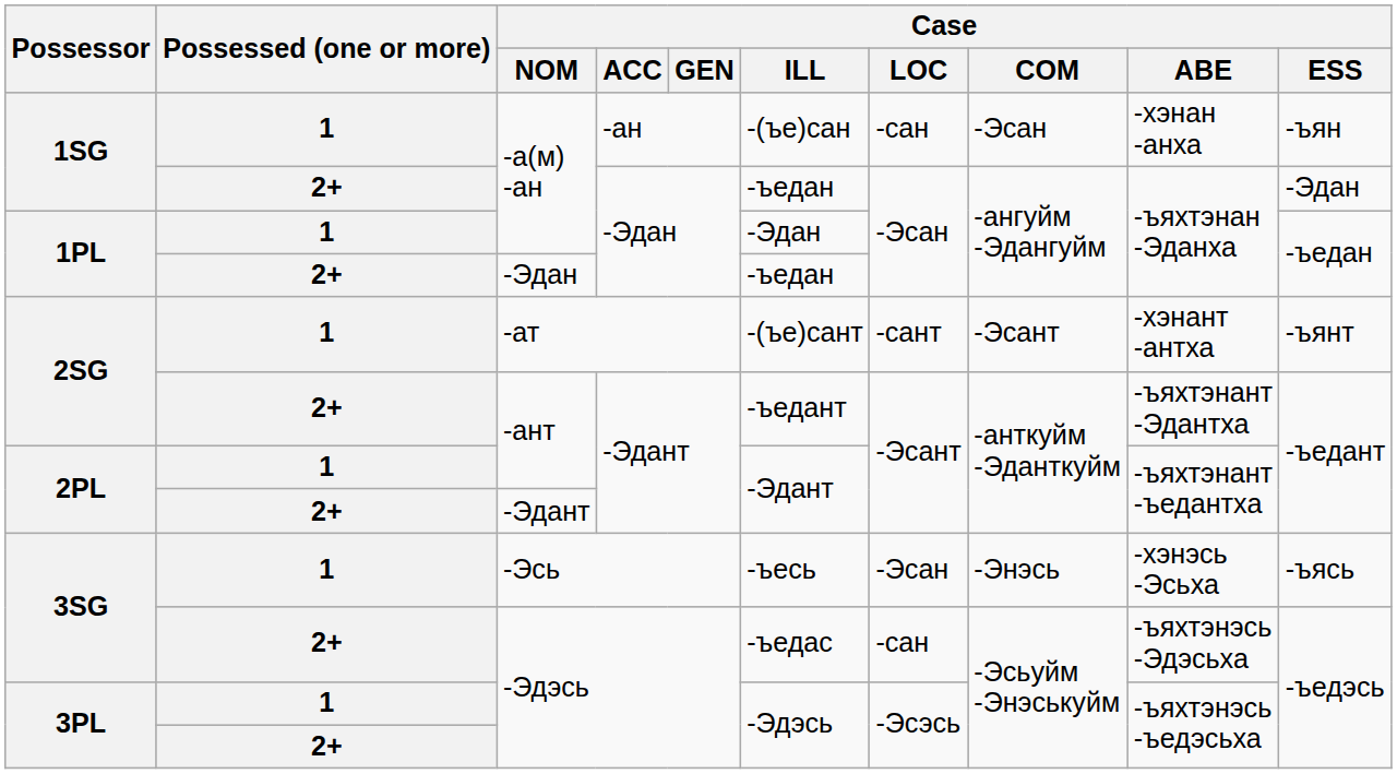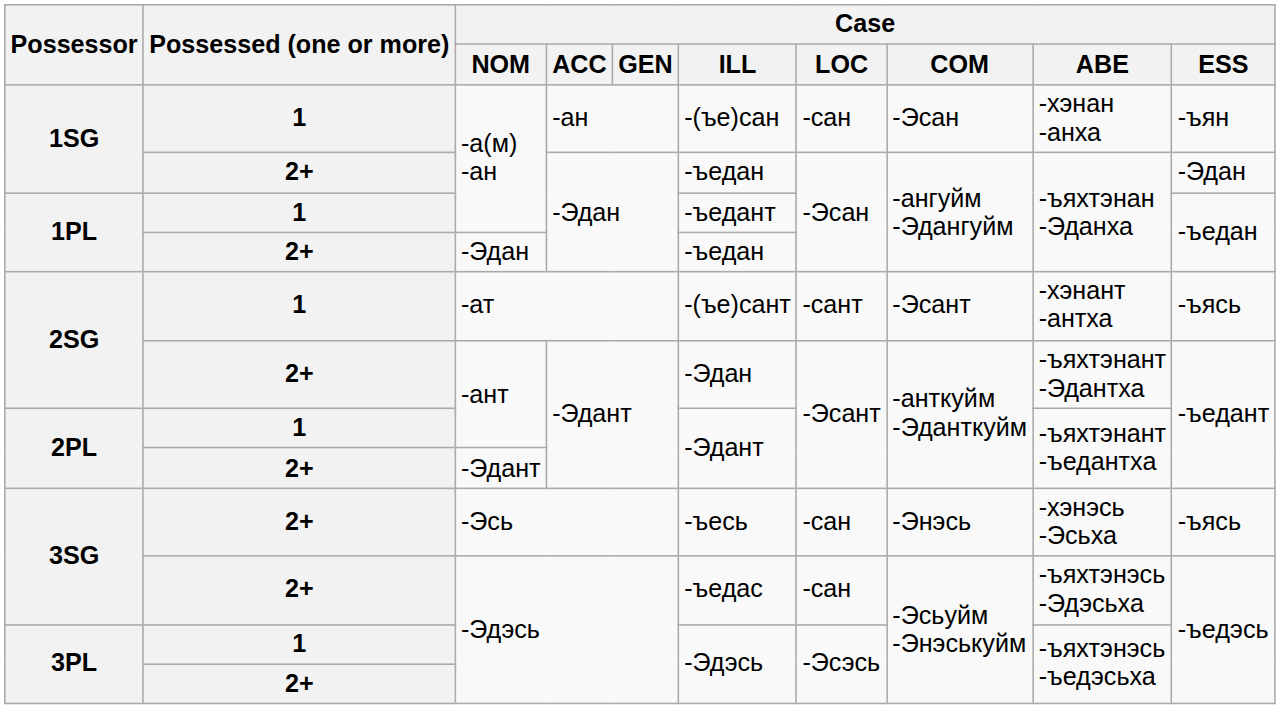1PL / -а(м) -ан | Case / ILL: -Эдан -> -ъедант
-ат | Case / ESS: -ъянт -> -ъясь
2SG / -ант | Case / ILL: -ъедант -> -Эдан
-Эсь | Possessed (one or more): 1 -> 2+
-Эсь | Case / LOC: -Эсан -> -сан
